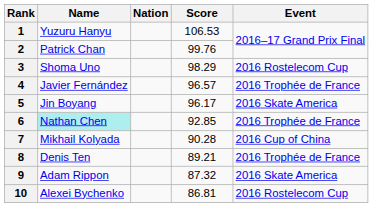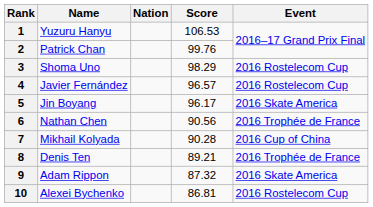4 | Event: 2016 Trophée de France -> 2016 Rostelecom Cup
6 | Name: paleturquoise background -> no background
6 | Score: 92.85 -> 90.56
